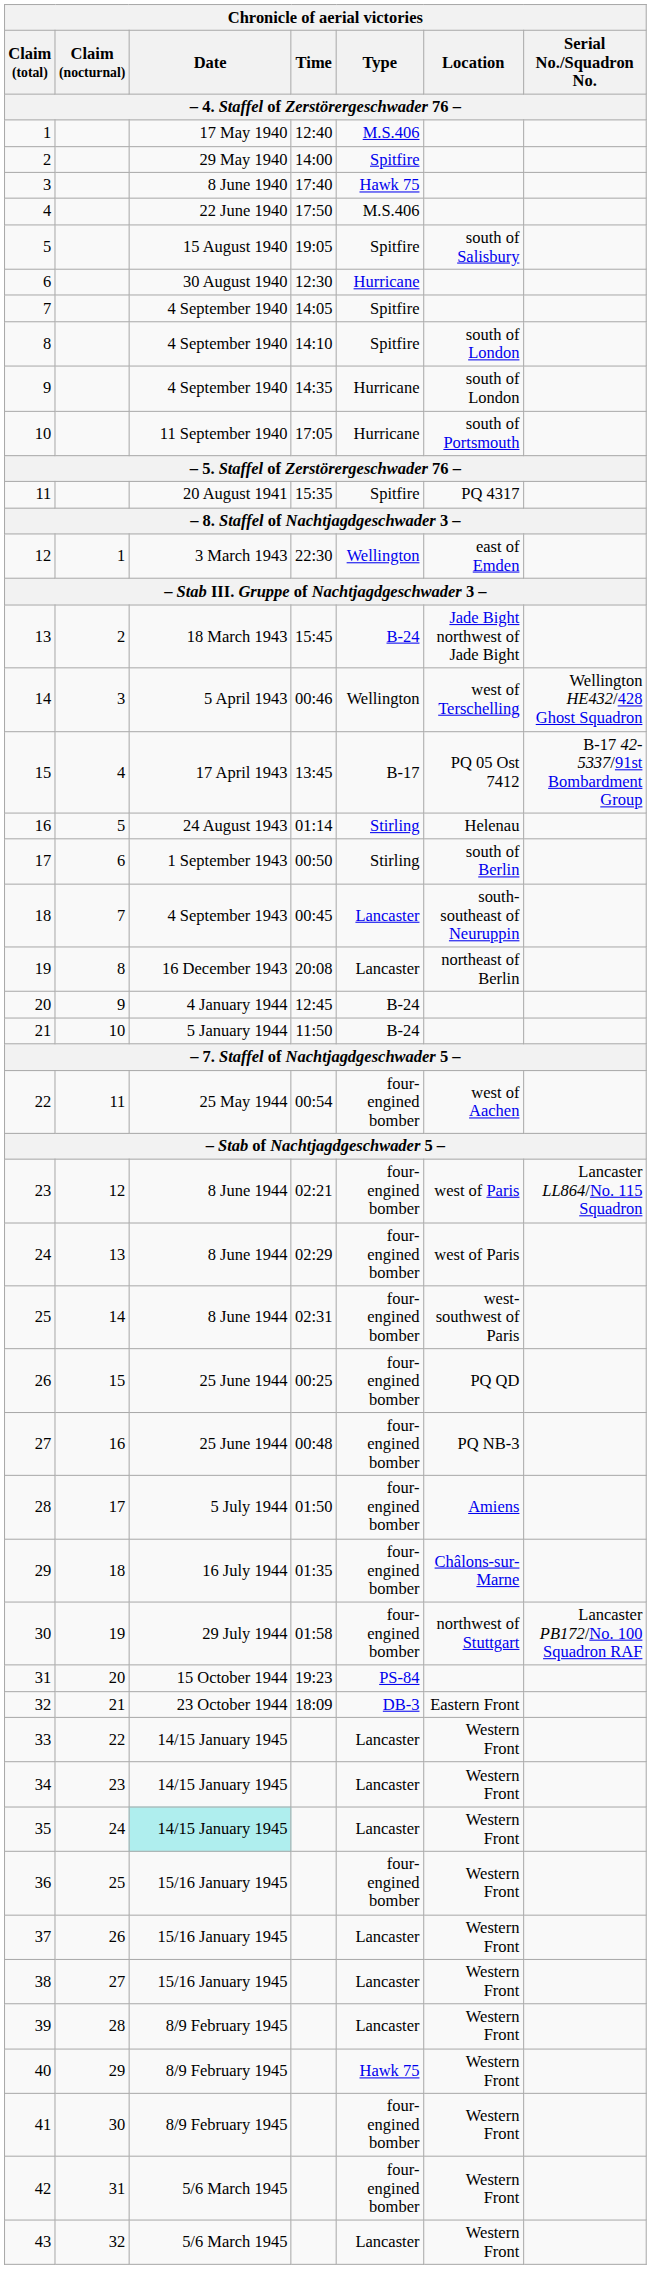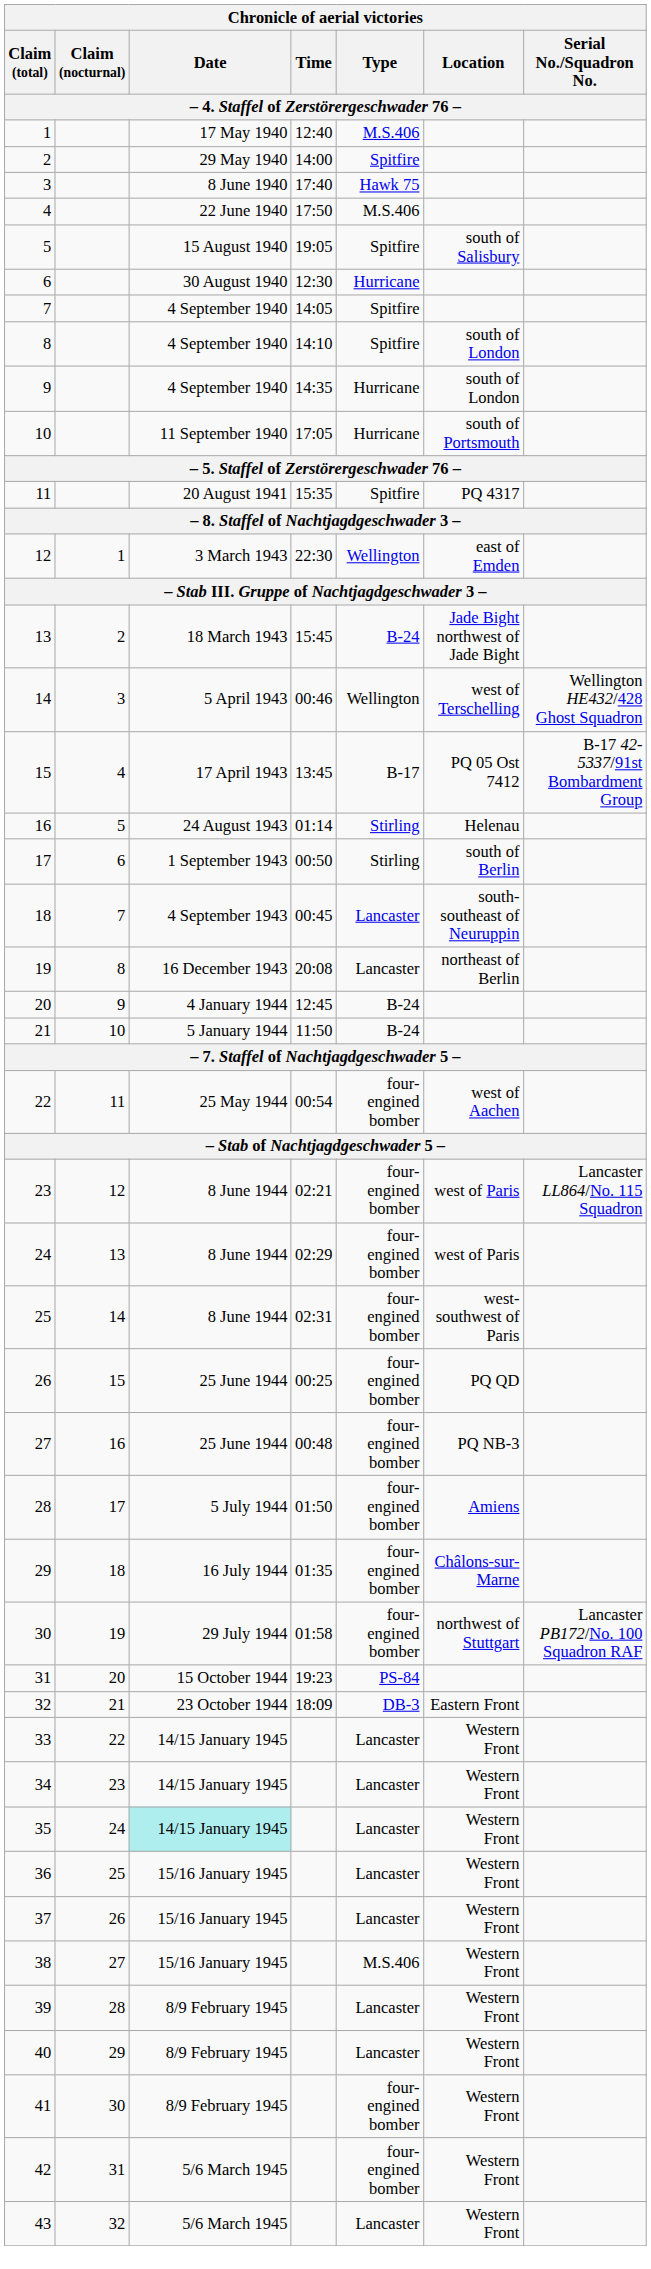36 | Type: four-engined bomber -> Lancaster
38 | Type: Lancaster -> M.S.406
40 | Type: Hawk 75 -> Lancaster
